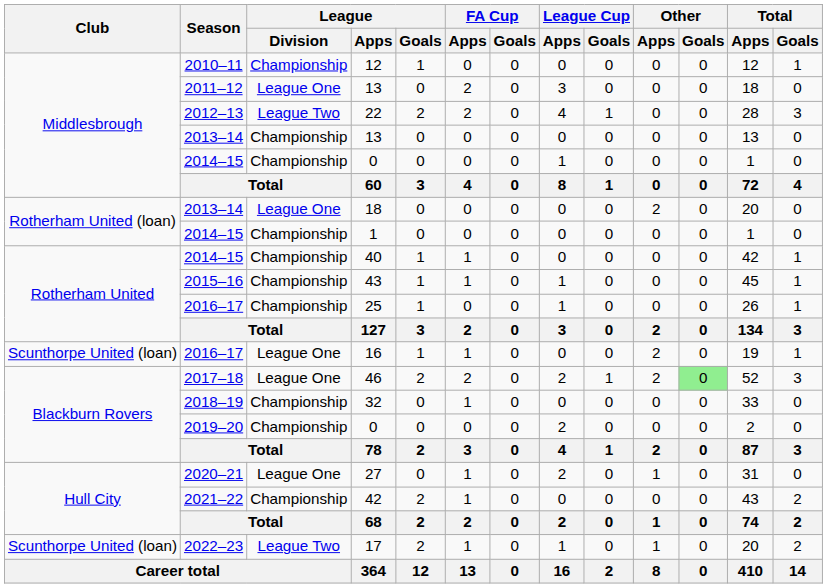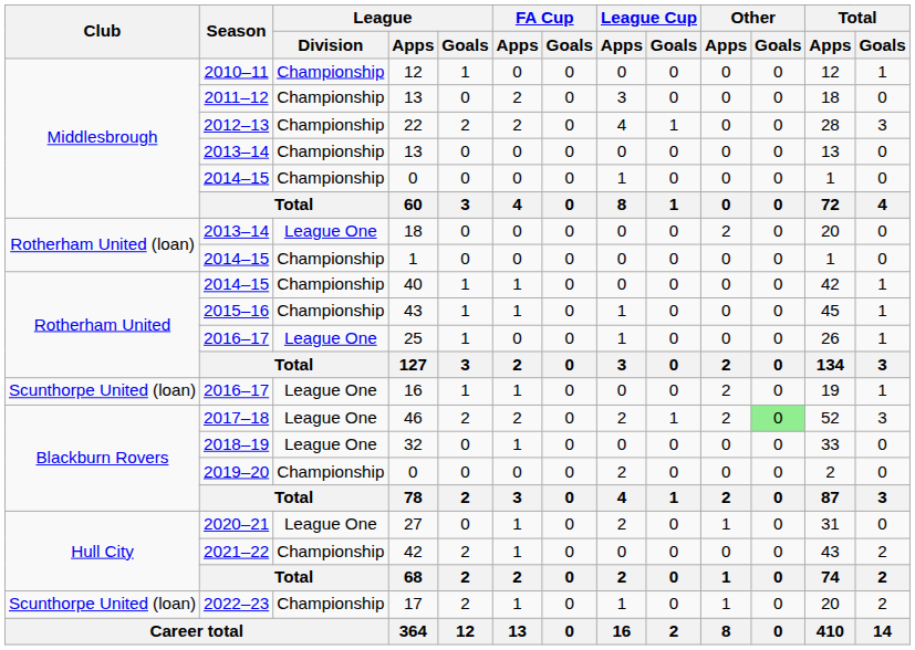2011–12 / 13 | League / Division: League One -> Championship
22 | League / Division: League Two -> Championship
25 | League / Division: Championship -> League One
32 | League / Division: Championship -> League One
17 | League / Division: League Two -> Championship
